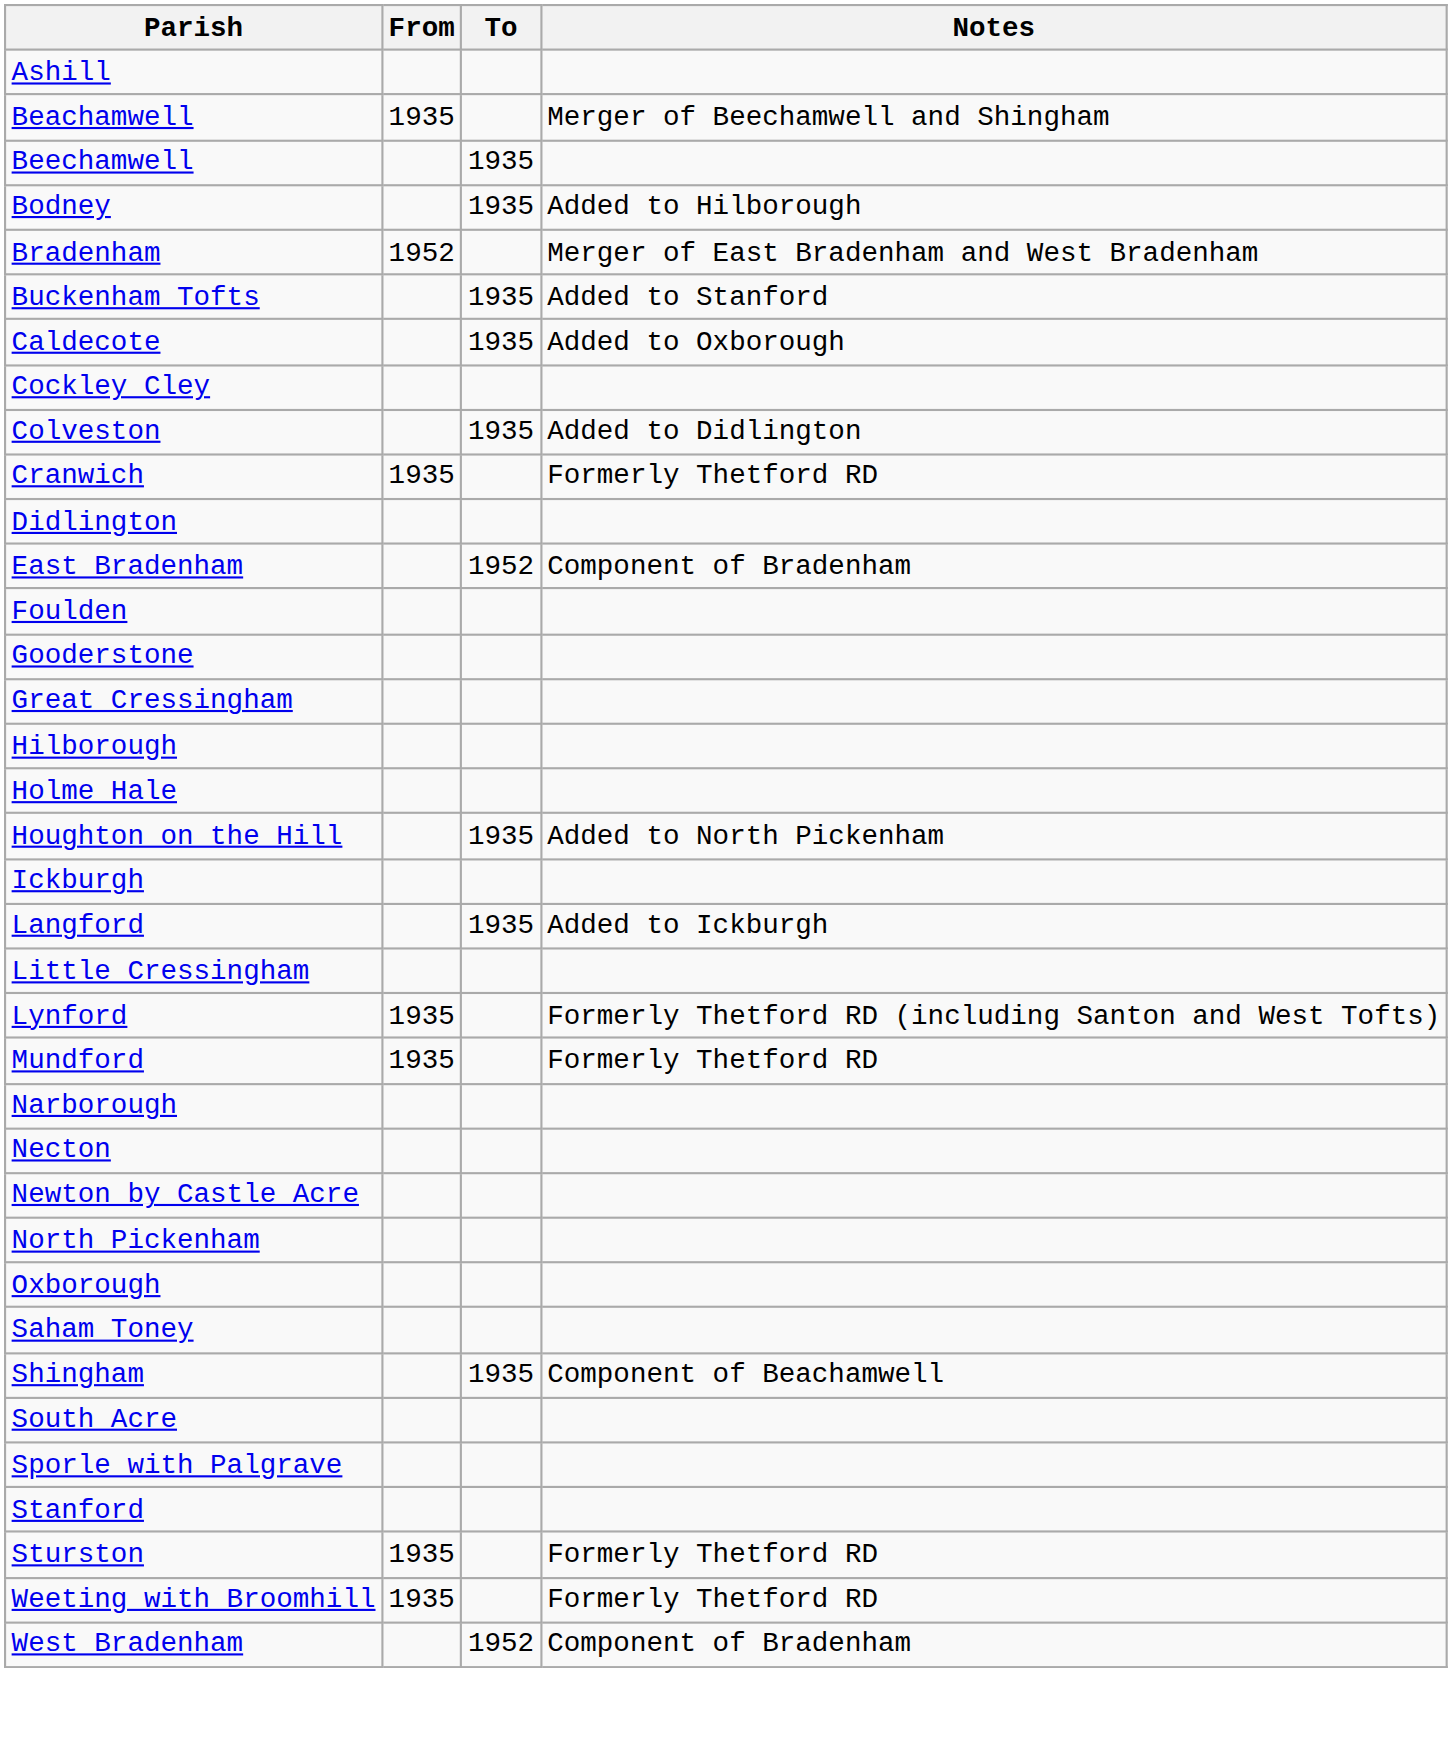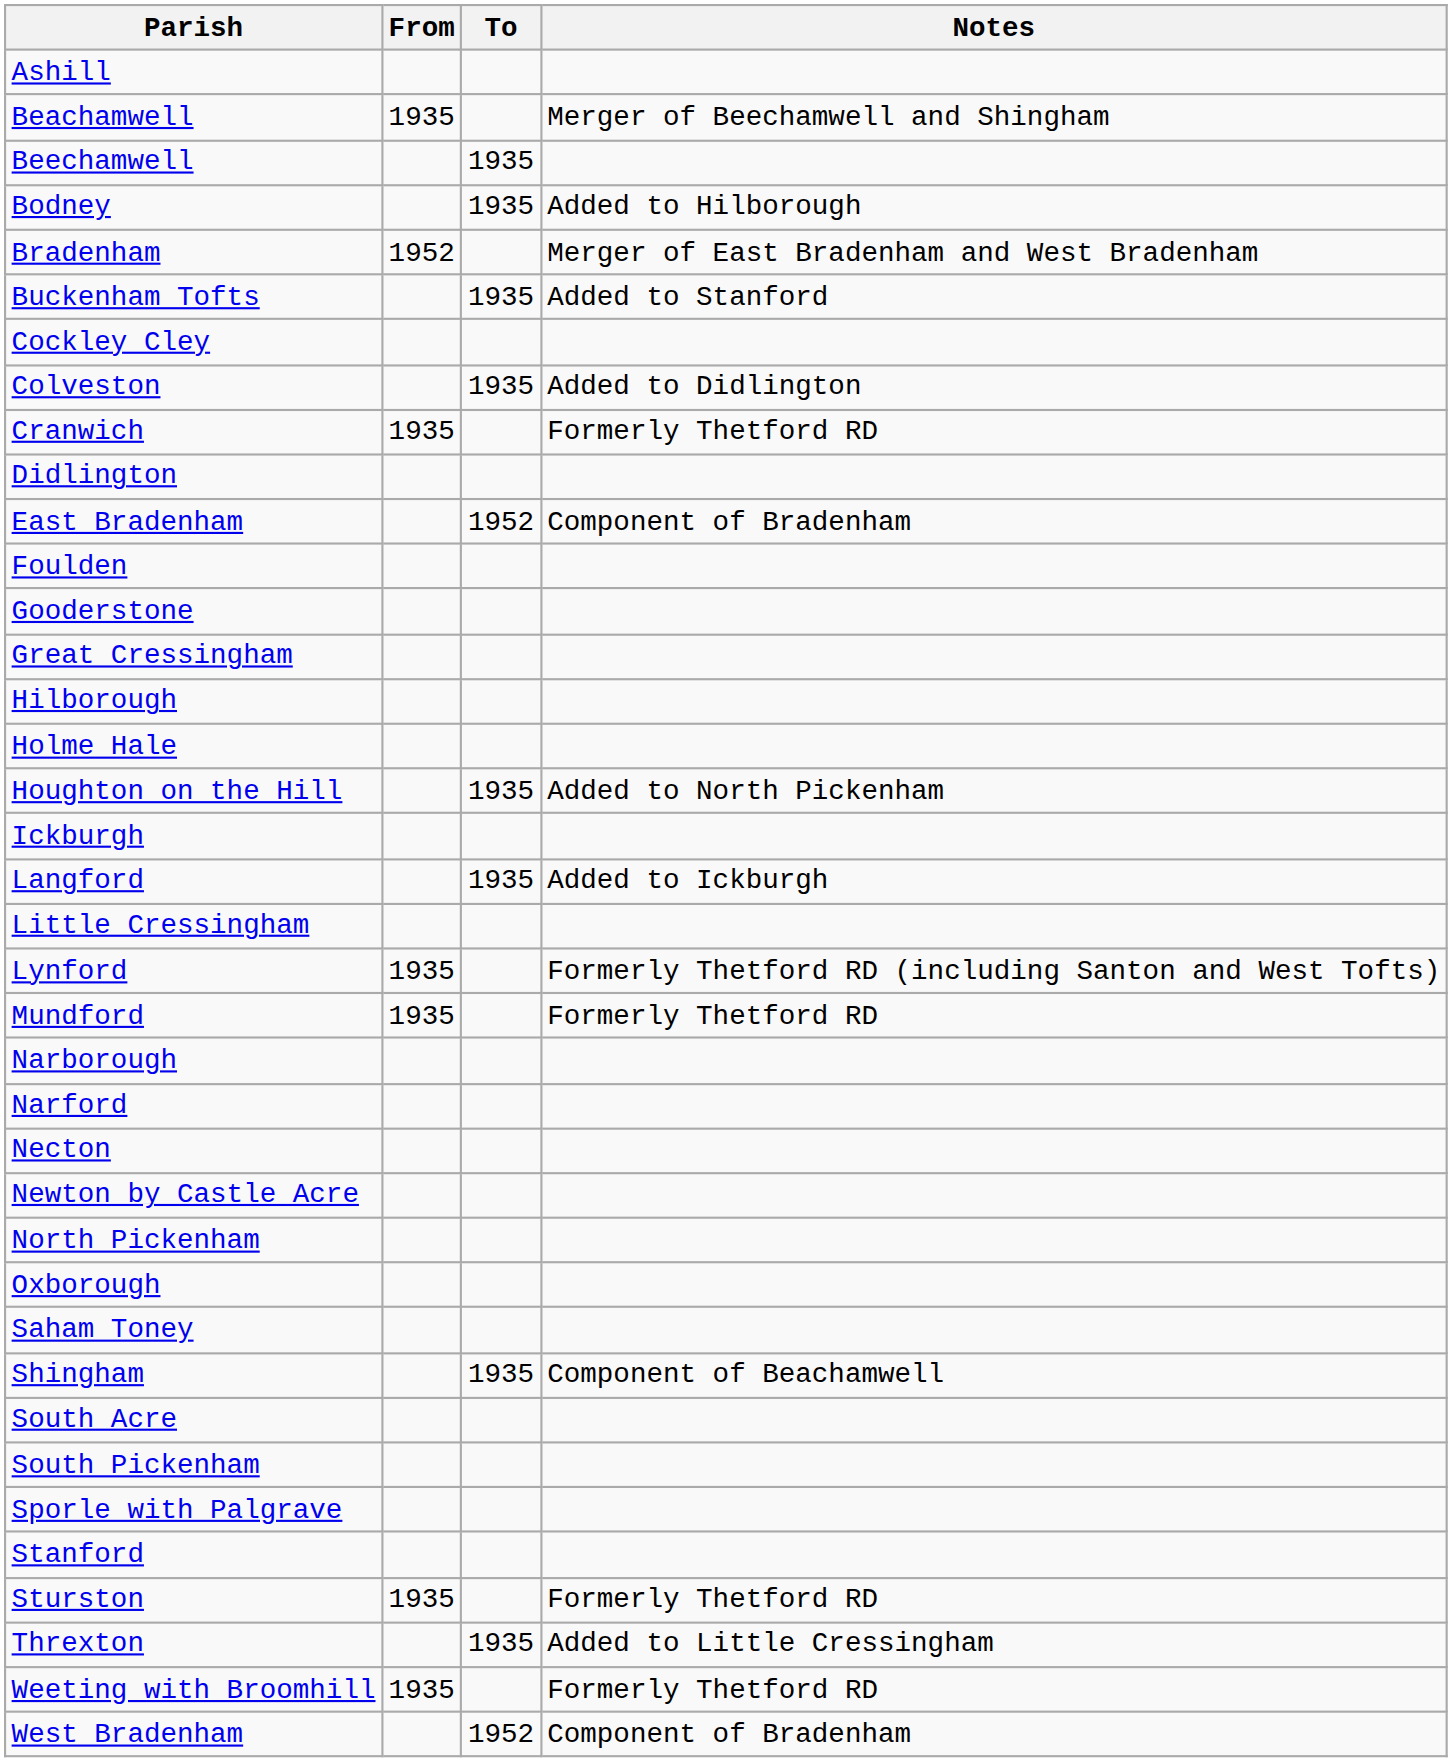- row: Caldecote | 1935 | Added to Oxborough
+ row: Narford
+ row: South Pickenham
+ row: Threxton | 1935 | Added to Little Cressingham
